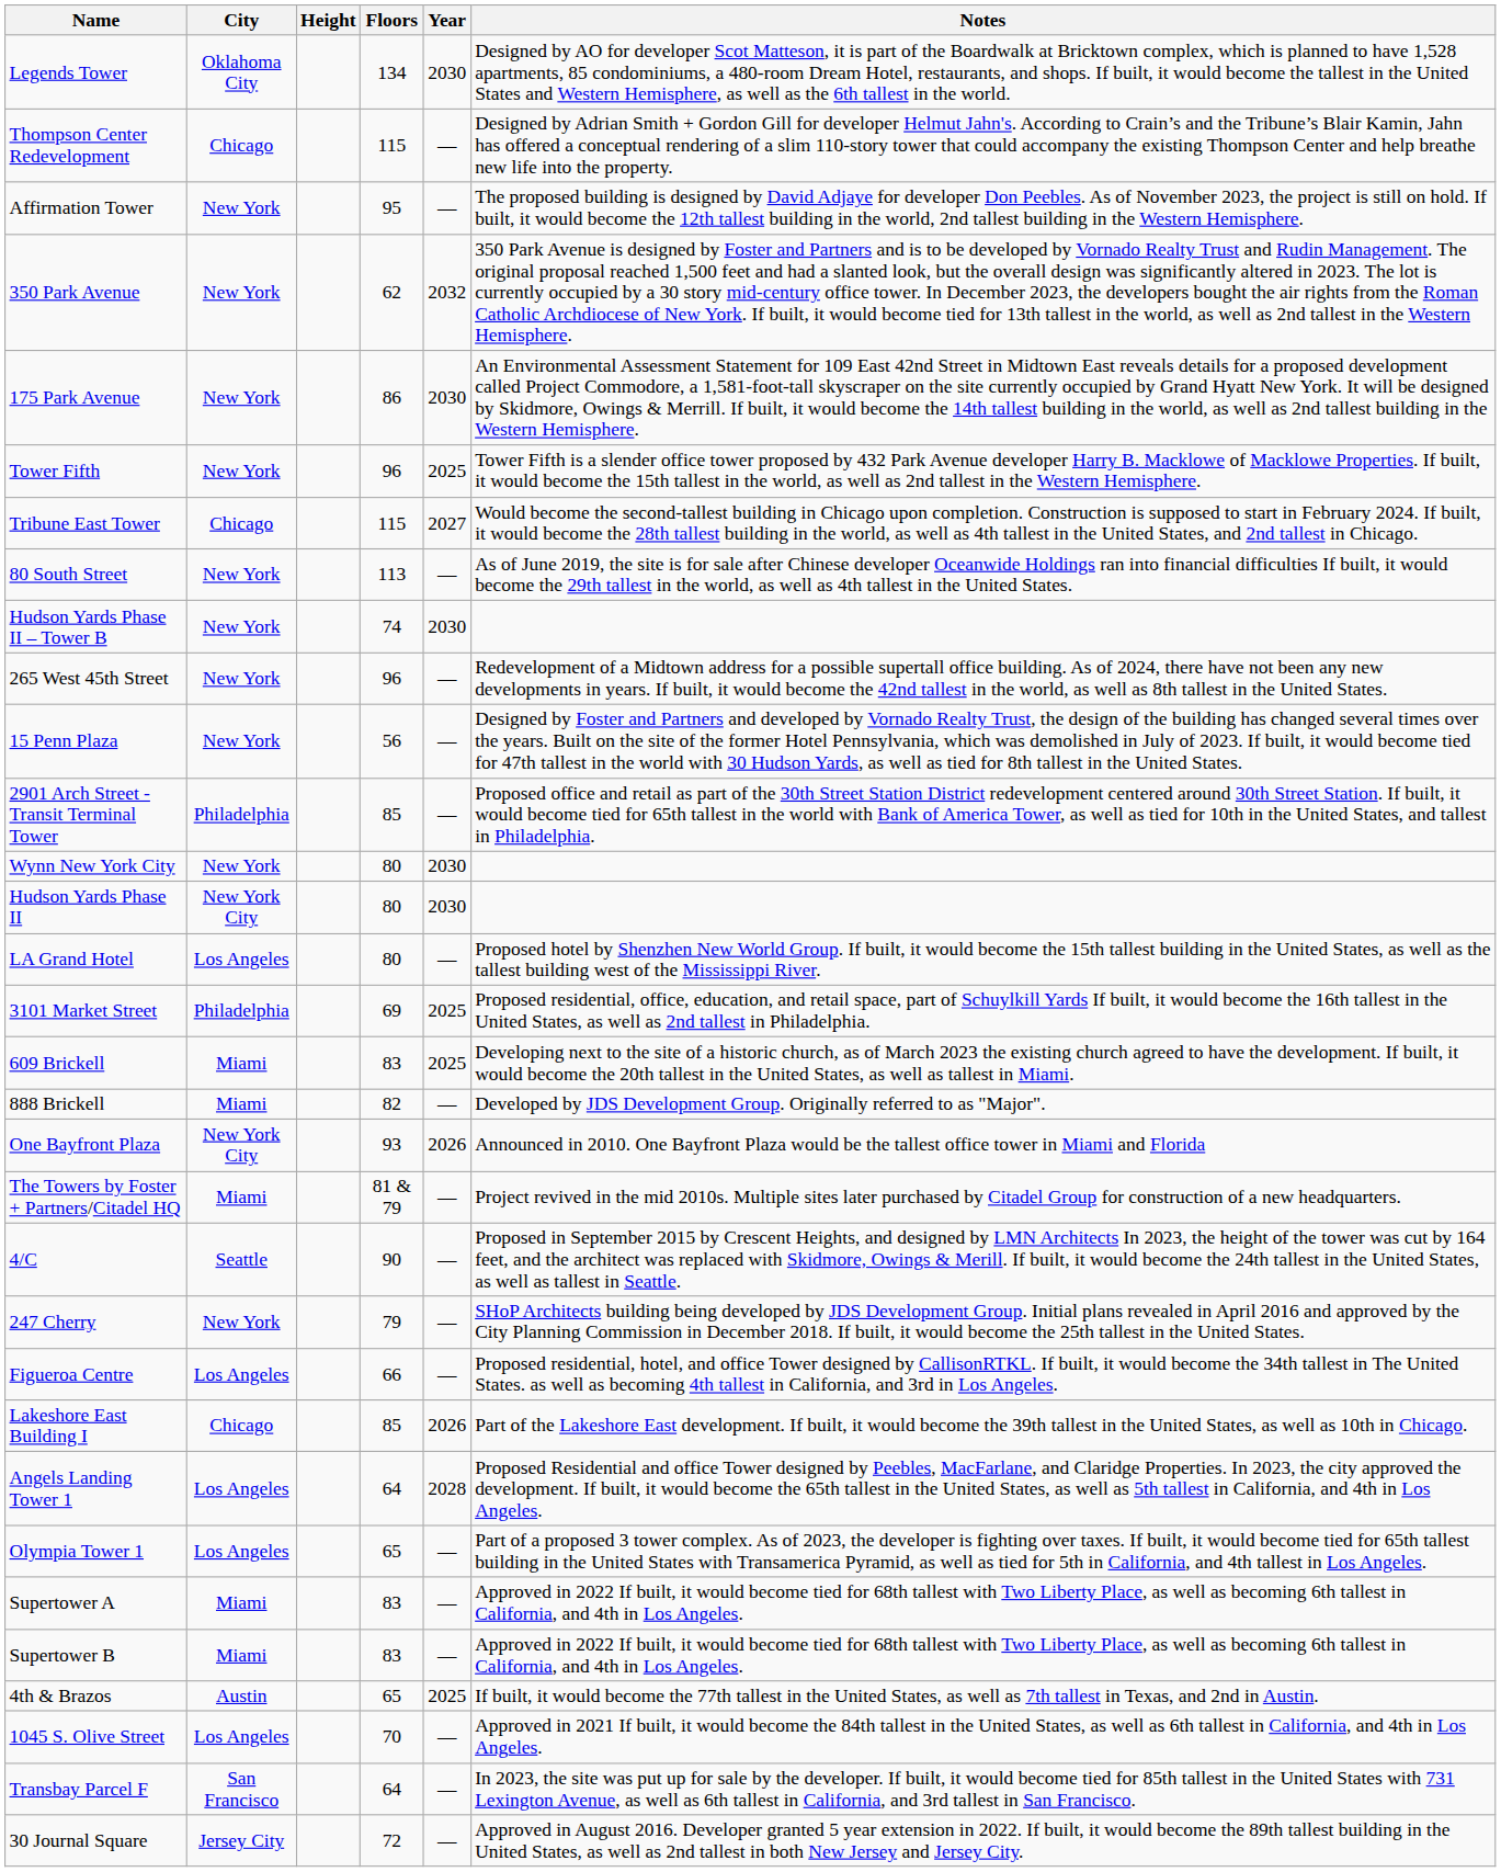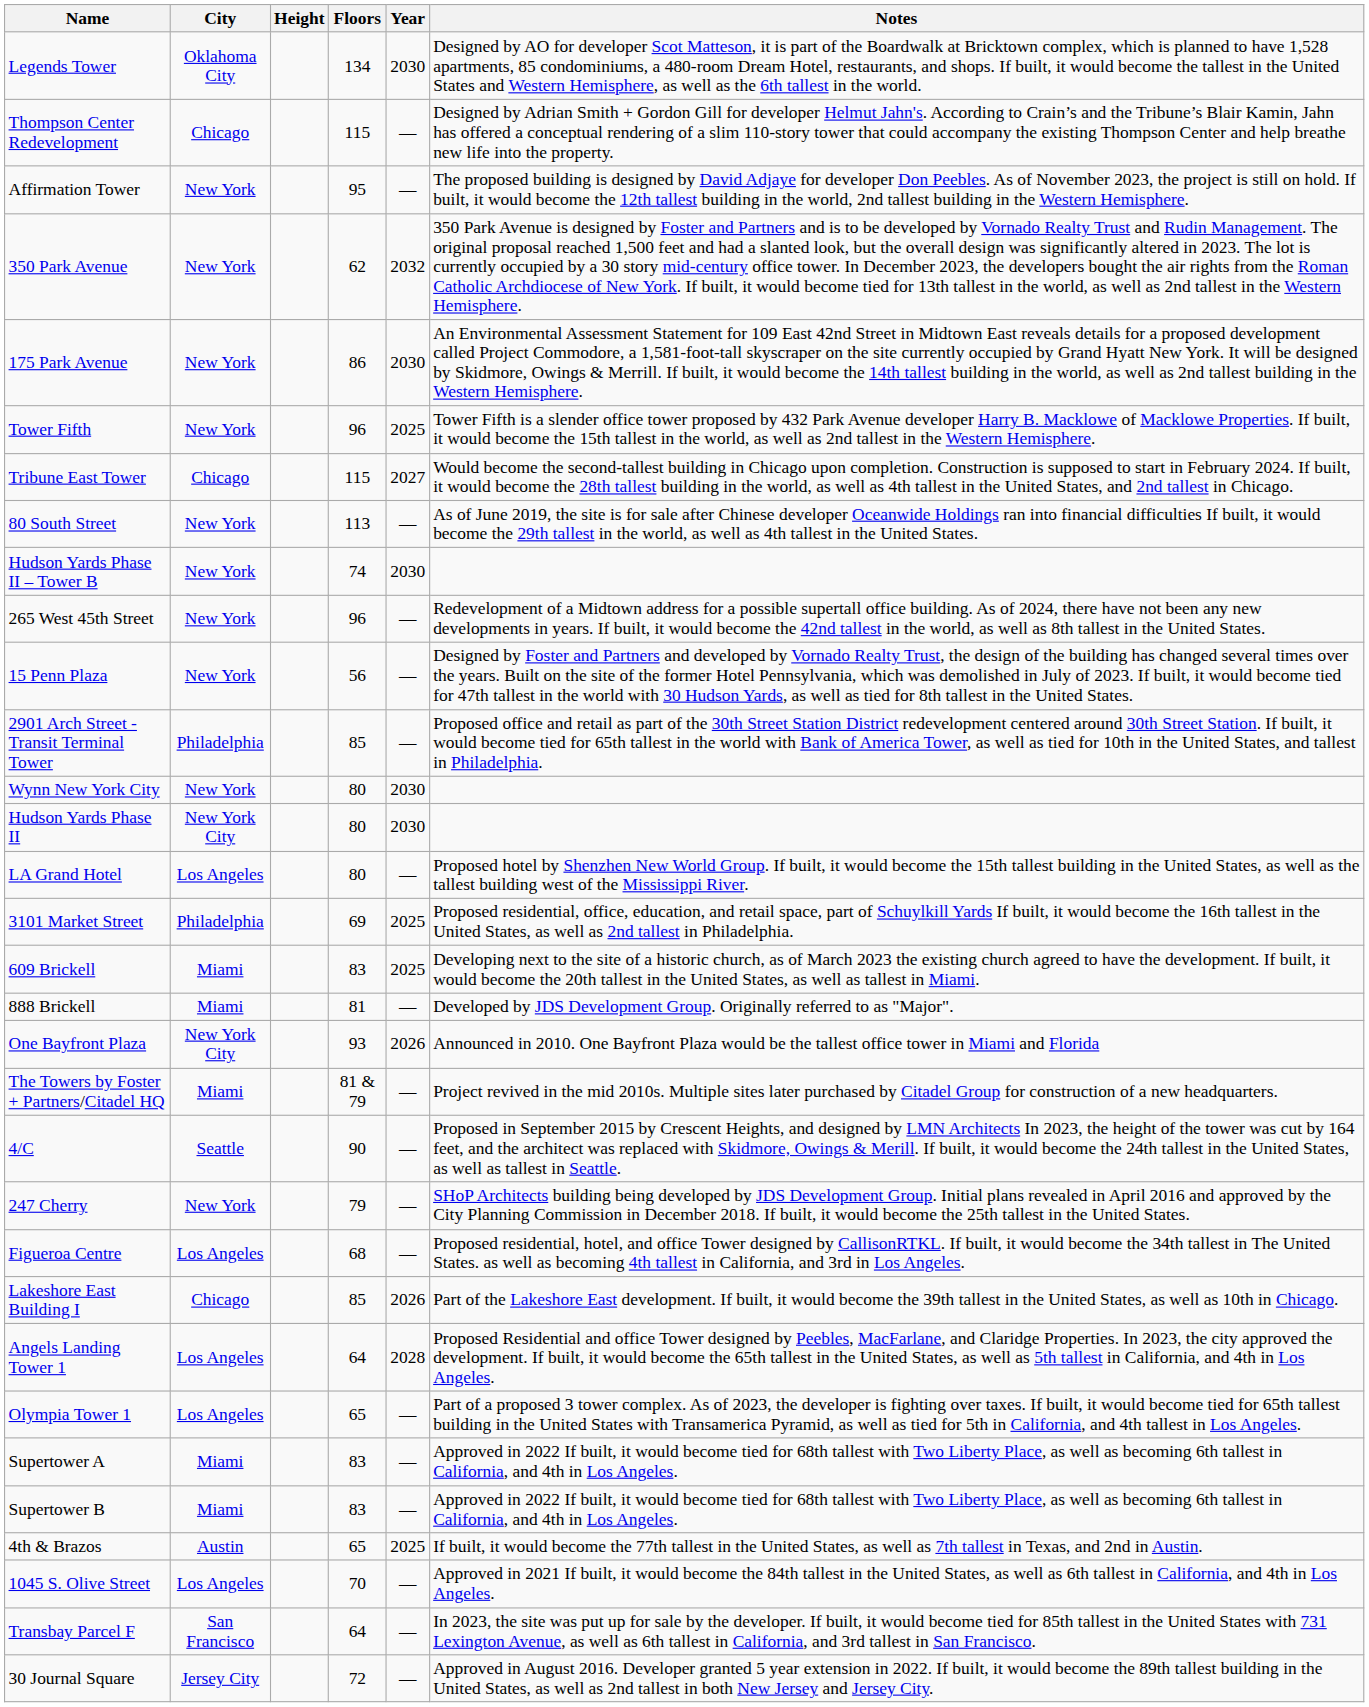888 Brickell | Floors: 82 -> 81
Figueroa Centre | Floors: 66 -> 68
